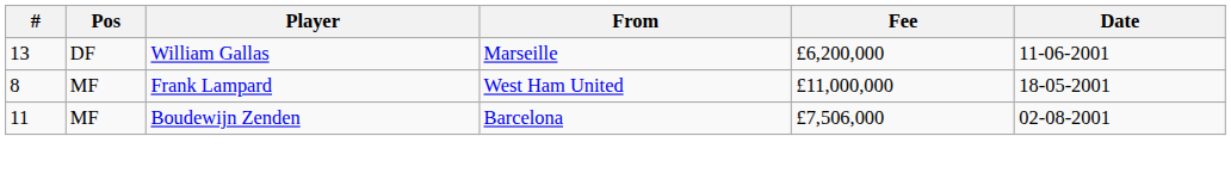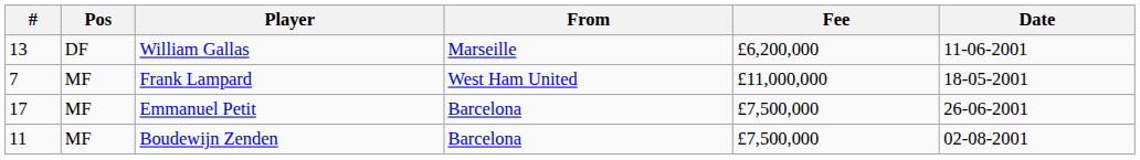Frank Lampard | #: 8 -> 7
+ row: 17 | MF | Emmanuel Petit | Barcelona | £7,500,000 | 26-06-2001
Boudewijn Zenden | Fee: £7,506,000 -> £7,500,000
